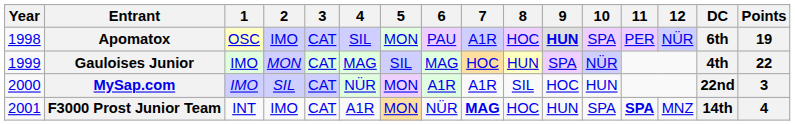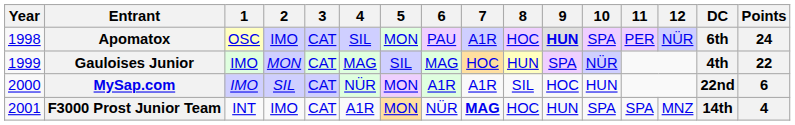Apomatox | Points: 19 -> 24
MySap.com | Points: 3 -> 6
F3000 Prost Junior Team | 11: bold -> normal
